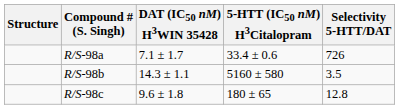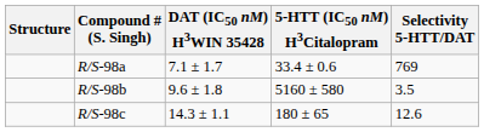R/S-98a | Selectivity 5-HTT/DAT: 726 -> 769
R/S-98b | DAT (IC50 nM) H3WIN 35428: 14.3 ± 1.1 -> 9.6 ± 1.8
R/S-98c | DAT (IC50 nM) H3WIN 35428: 9.6 ± 1.8 -> 14.3 ± 1.1
R/S-98c | Selectivity 5-HTT/DAT: 12.8 -> 12.6
